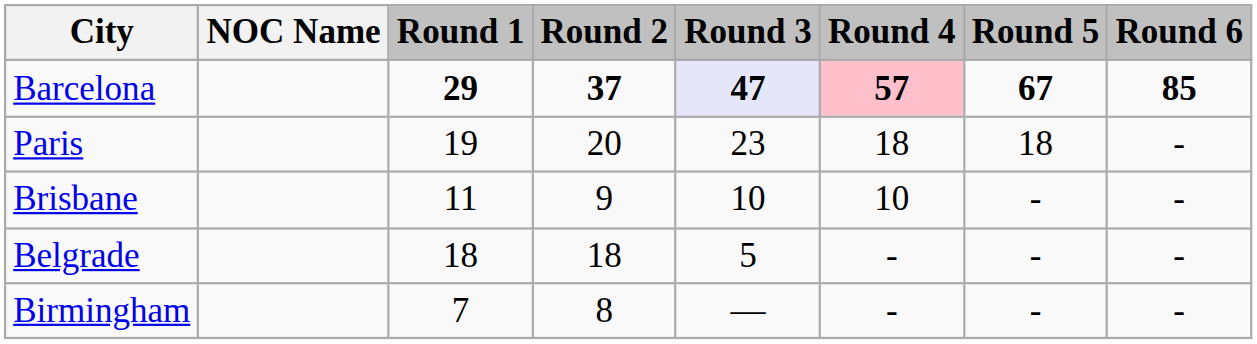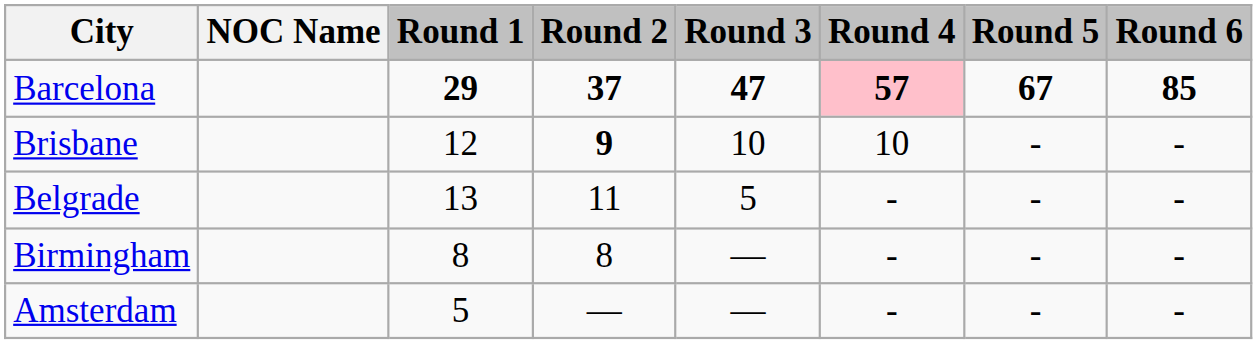Barcelona | Round 3: lavender background -> no background
- row: Paris | 19 | 20 | 23 | 18 | 18 | -
Brisbane | Round 1: 11 -> 12
Brisbane | Round 2: normal -> bold
Belgrade | Round 1: 18 -> 13
Belgrade | Round 2: 18 -> 11
Birmingham | Round 1: 7 -> 8
+ row: Amsterdam | 5 | — | — | - | - | -
